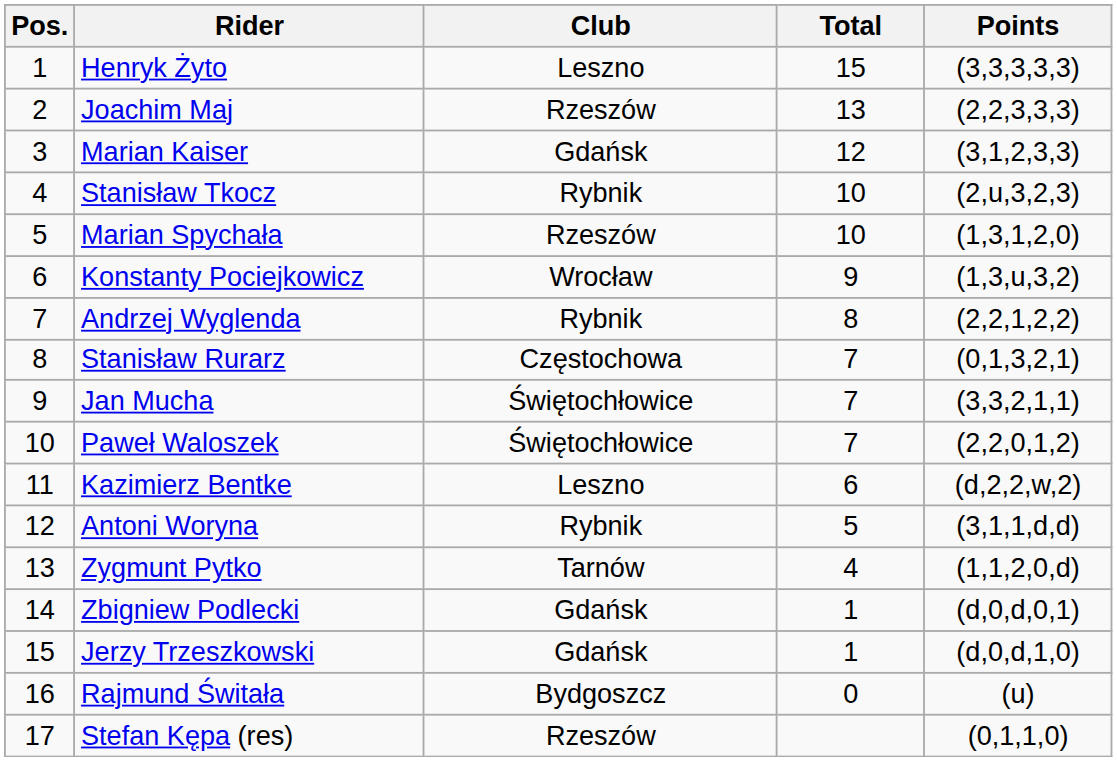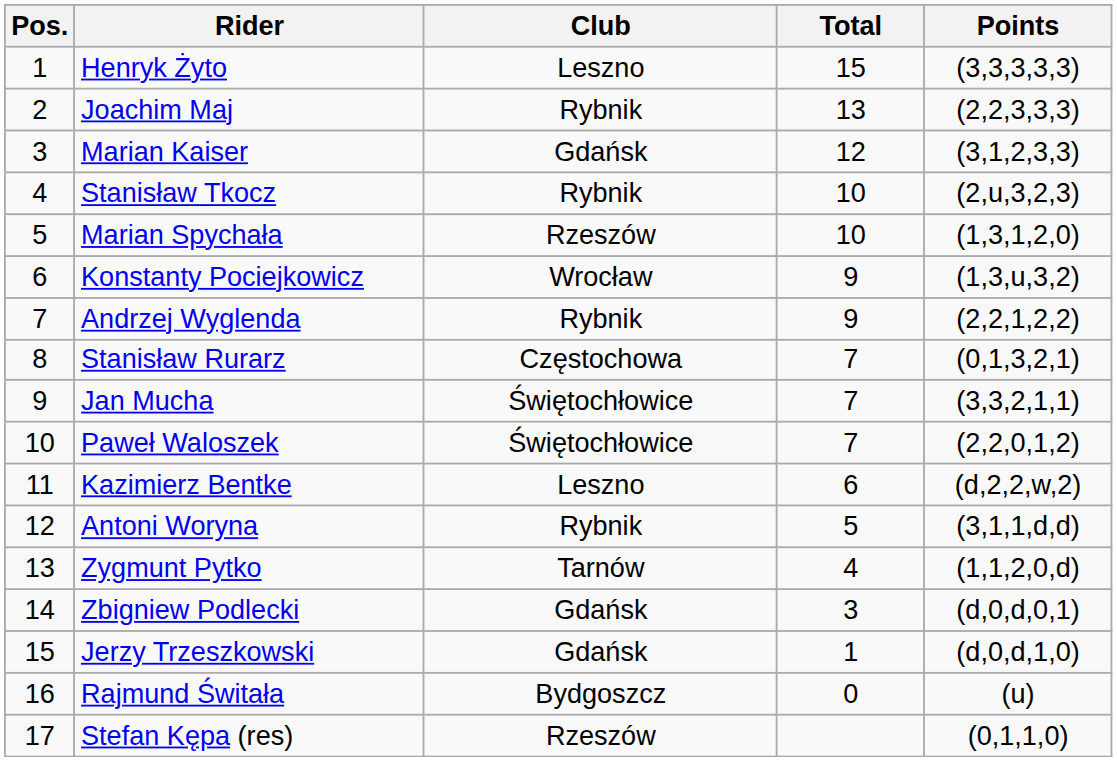Joachim Maj | Club: Rzeszów -> Rybnik
Andrzej Wyglenda | Total: 8 -> 9
Zbigniew Podlecki | Total: 1 -> 3
